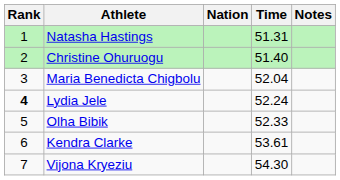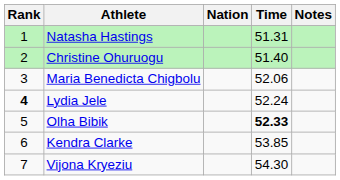Maria Benedicta Chigbolu | Time: 52.04 -> 52.06
Olha Bibik | Time: normal -> bold
Kendra Clarke | Time: 53.61 -> 53.85
